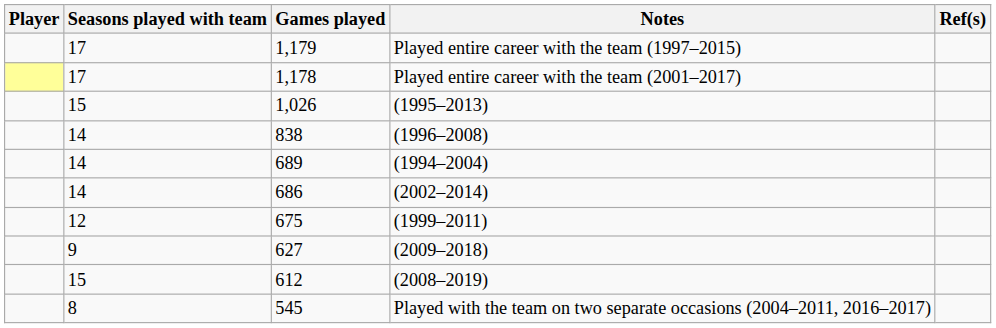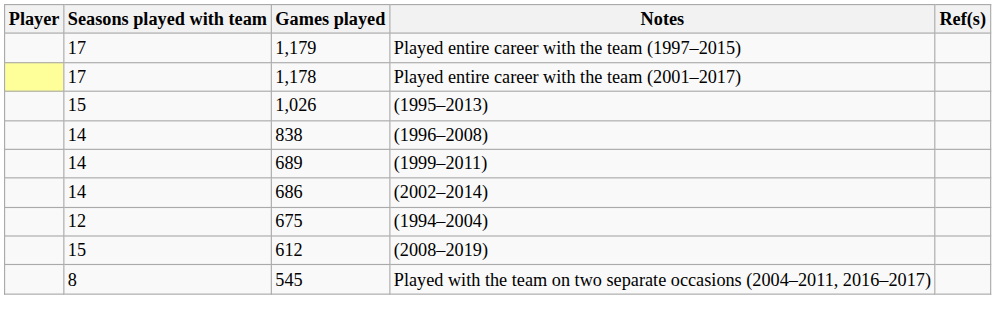689 | Notes: (1994–2004) -> (1999–2011)
675 | Notes: (1999–2011) -> (1994–2004)
- row: 9 | 627 | (2009–2018)
